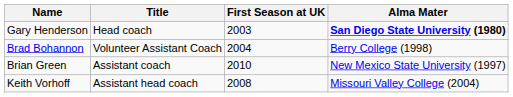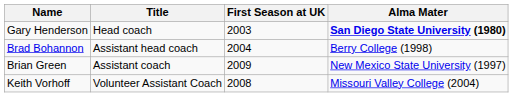Brad Bohannon | Title: Volunteer Assistant Coach -> Assistant head coach
Brian Green | First Season at UK: 2010 -> 2009
Keith Vorhoff | Title: Assistant head coach -> Volunteer Assistant Coach
